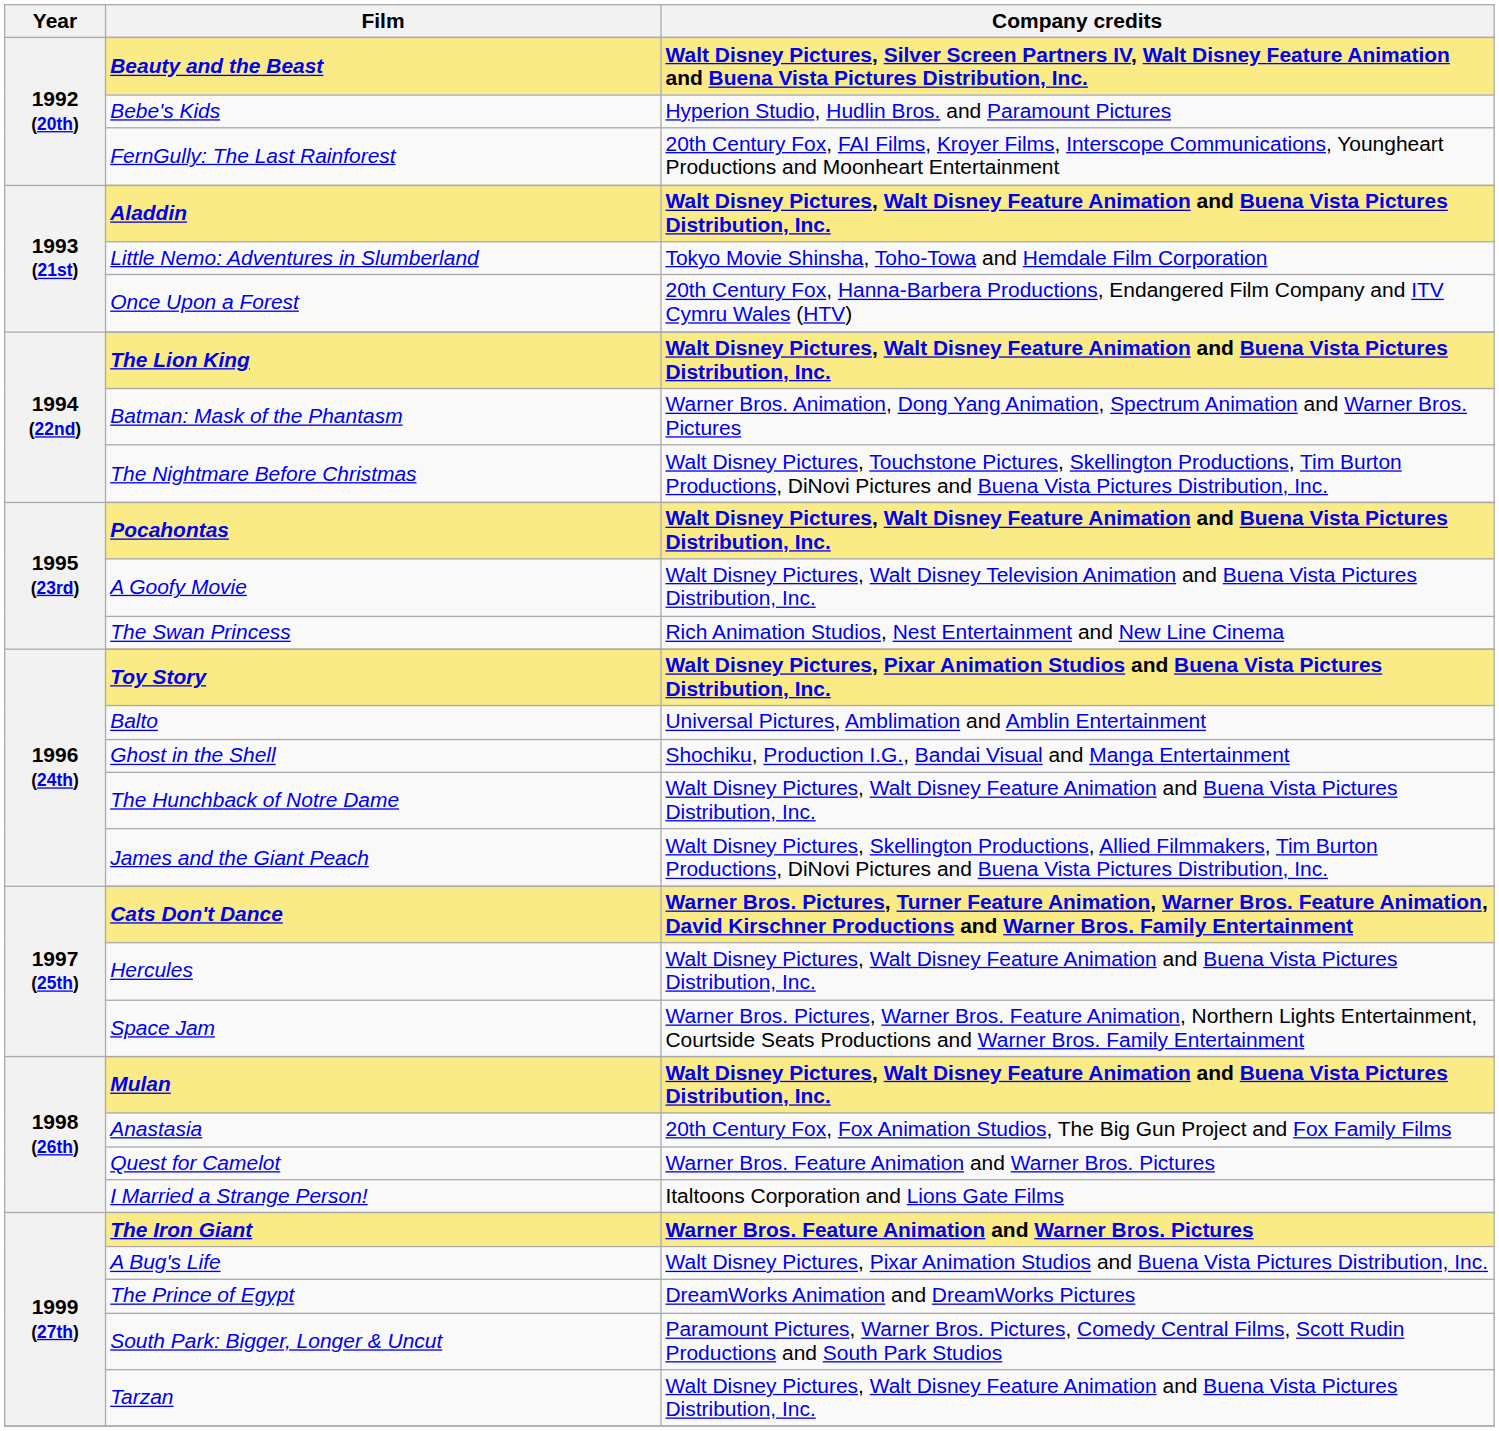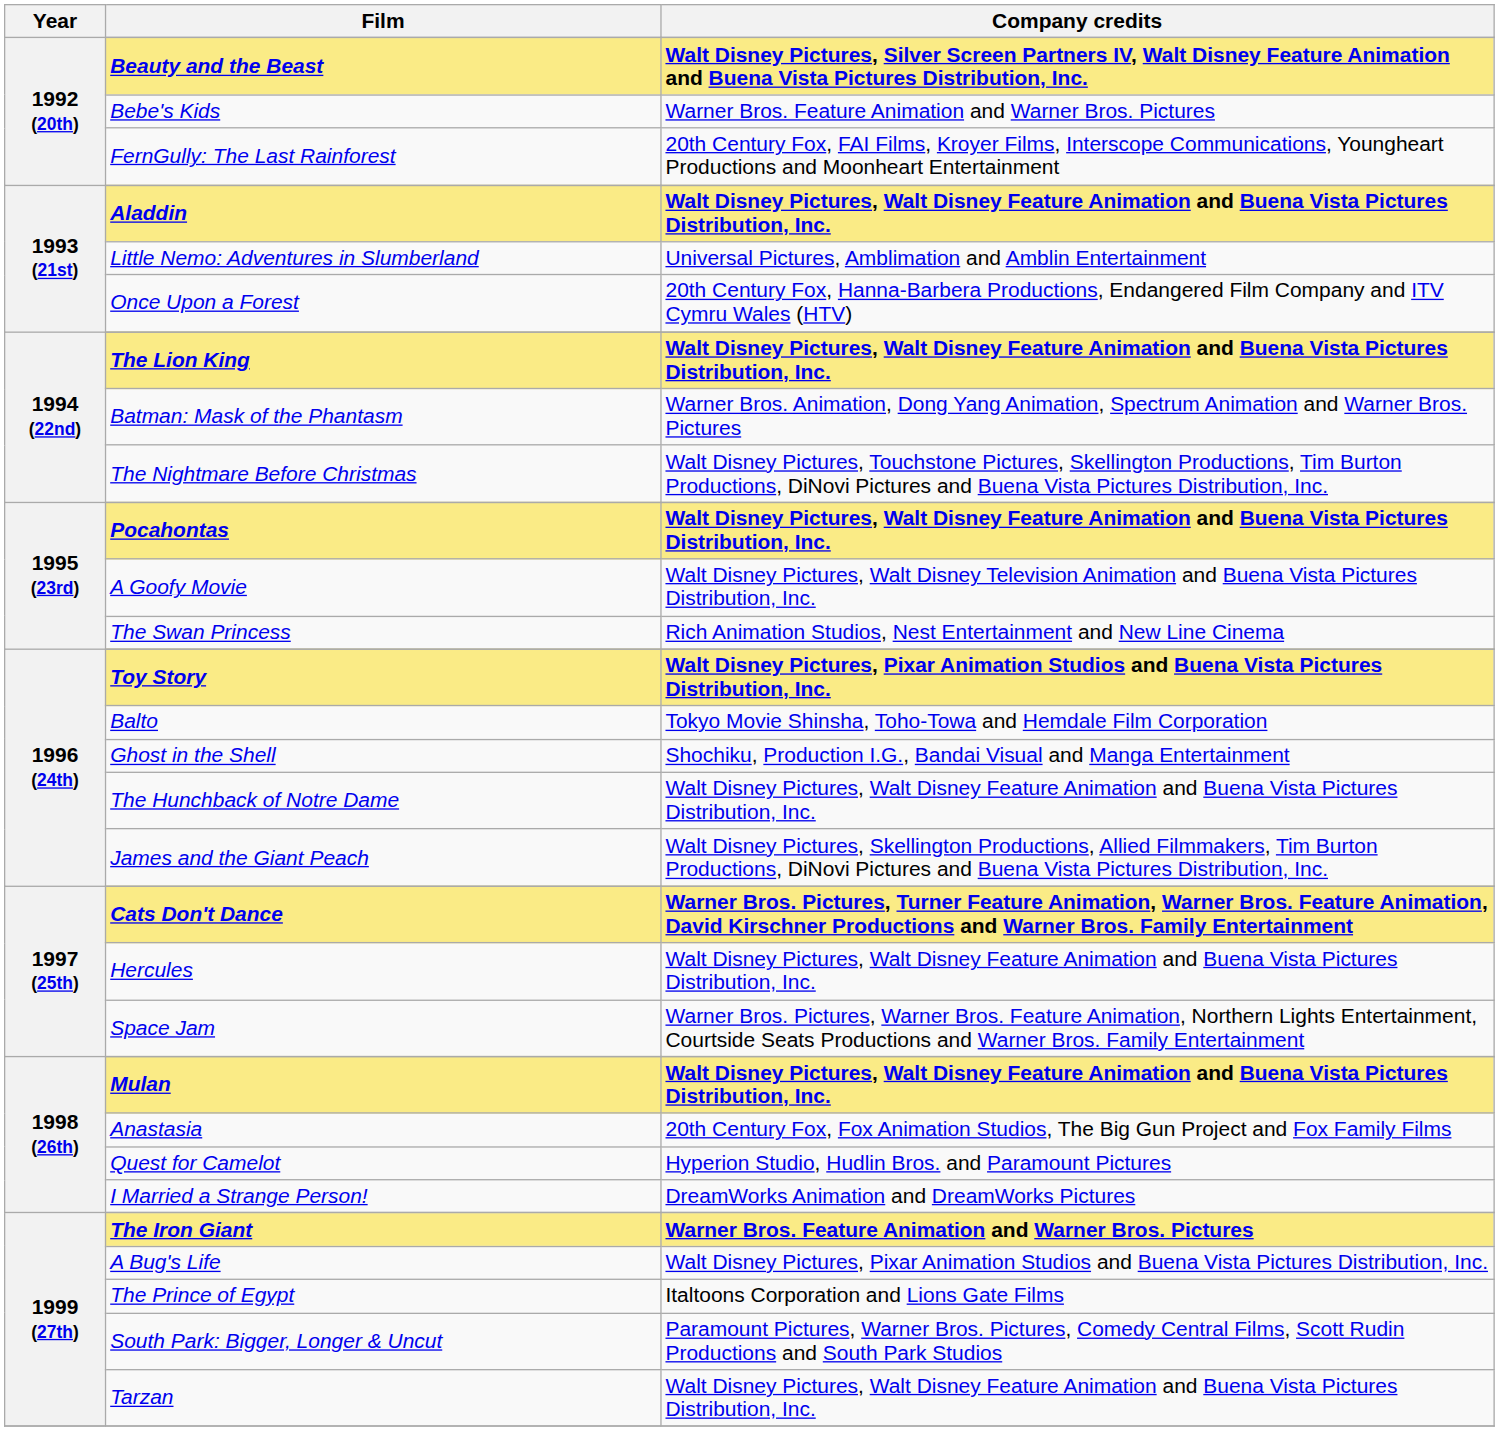Bebe's Kids | Company credits: Hyperion Studio, Hudlin Bros. and Paramount Pictures -> Warner Bros. Feature Animation and Warner Bros. Pictures
Little Nemo: Adventures in Slumberland | Company credits: Tokyo Movie Shinsha, Toho-Towa and Hemdale Film Corporation -> Universal Pictures, Amblimation and Amblin Entertainment
Balto | Company credits: Universal Pictures, Amblimation and Amblin Entertainment -> Tokyo Movie Shinsha, Toho-Towa and Hemdale Film Corporation
Quest for Camelot | Company credits: Warner Bros. Feature Animation and Warner Bros. Pictures -> Hyperion Studio, Hudlin Bros. and Paramount Pictures
I Married a Strange Person! | Company credits: Italtoons Corporation and Lions Gate Films -> DreamWorks Animation and DreamWorks Pictures
The Prince of Egypt | Company credits: DreamWorks Animation and DreamWorks Pictures -> Italtoons Corporation and Lions Gate Films
